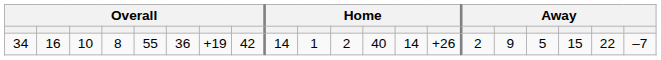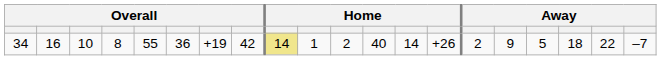34 | column 9: no background -> khaki background
34 | column 18: 15 -> 18
